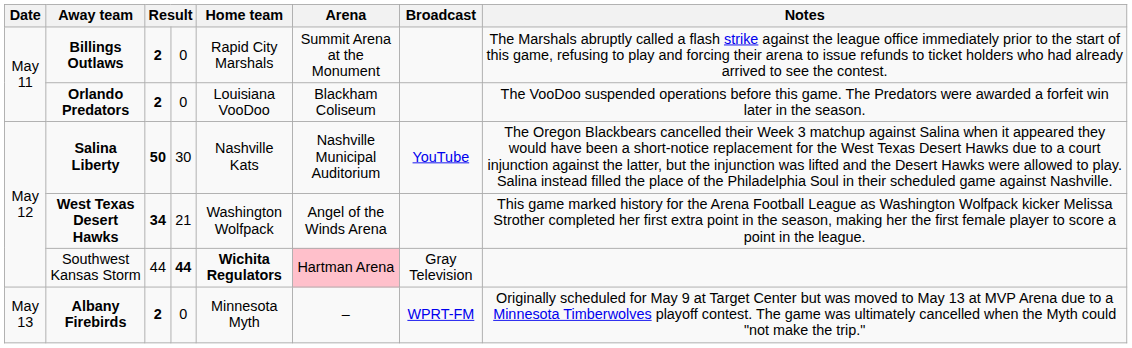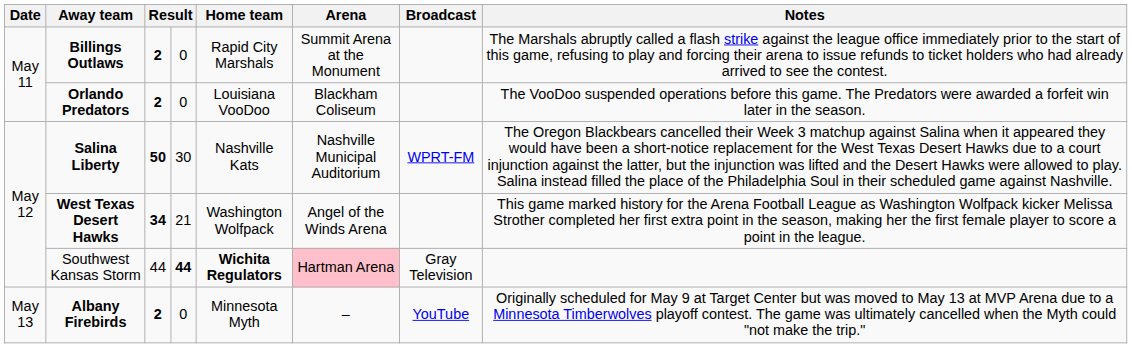Salina Liberty | Broadcast: YouTube -> WPRT-FM
Albany Firebirds | Broadcast: WPRT-FM -> YouTube
